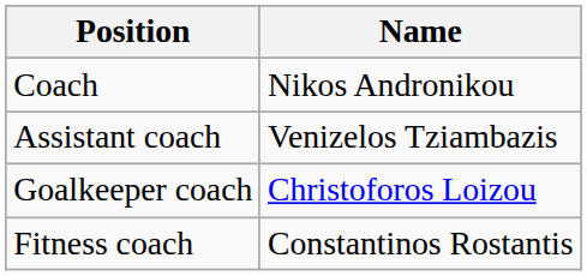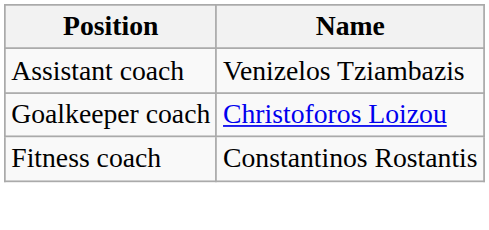- row: Coach | Nikos Andronikou
